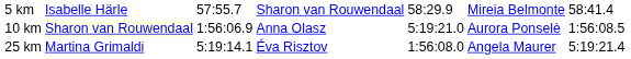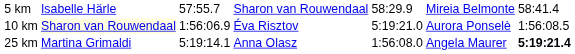10 km | column 4: Anna Olasz -> Éva Risztov
25 km | column 4: Éva Risztov -> Anna Olasz
25 km | column 7: normal -> bold
